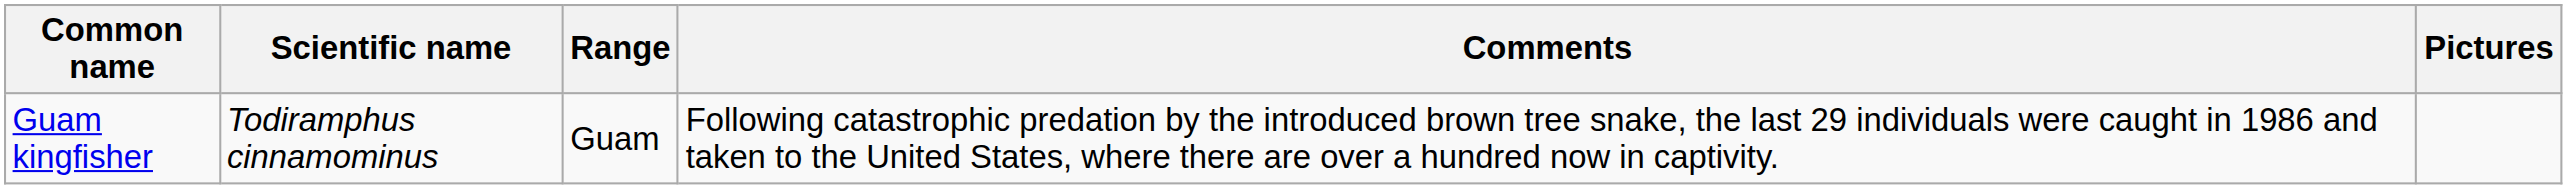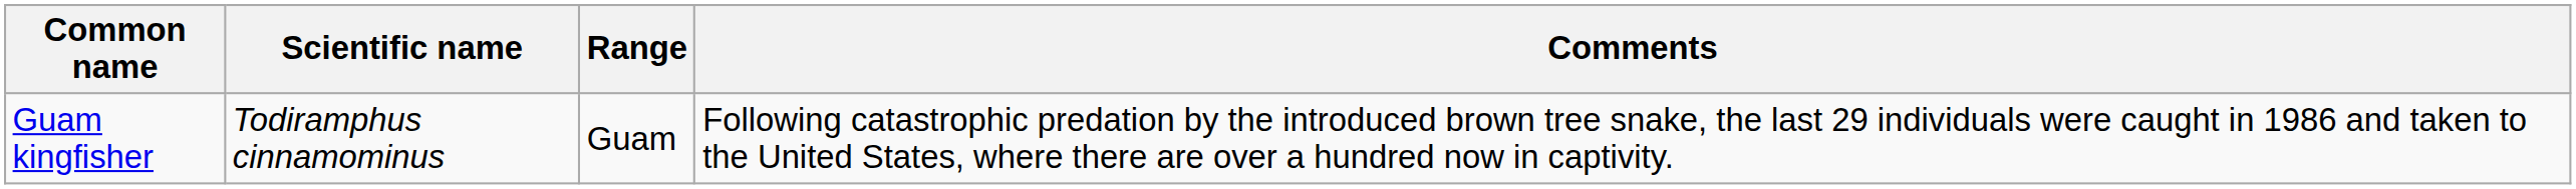- column: Pictures
